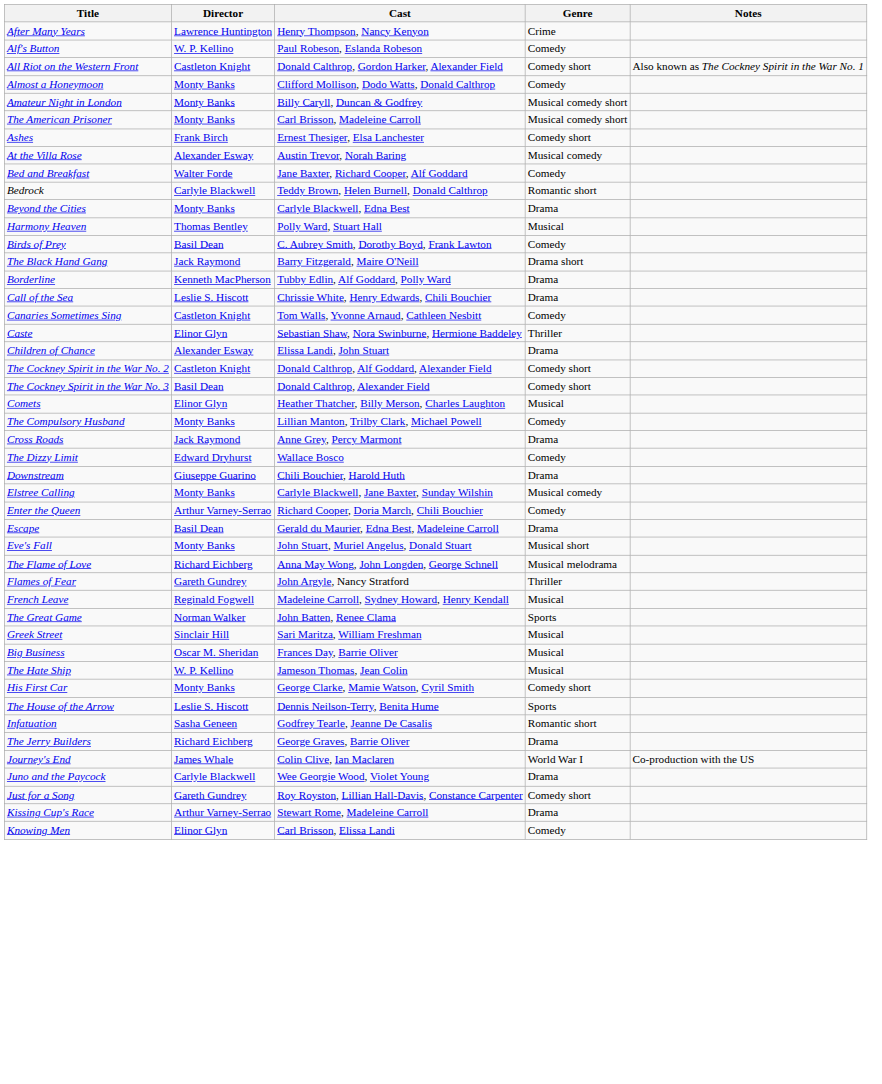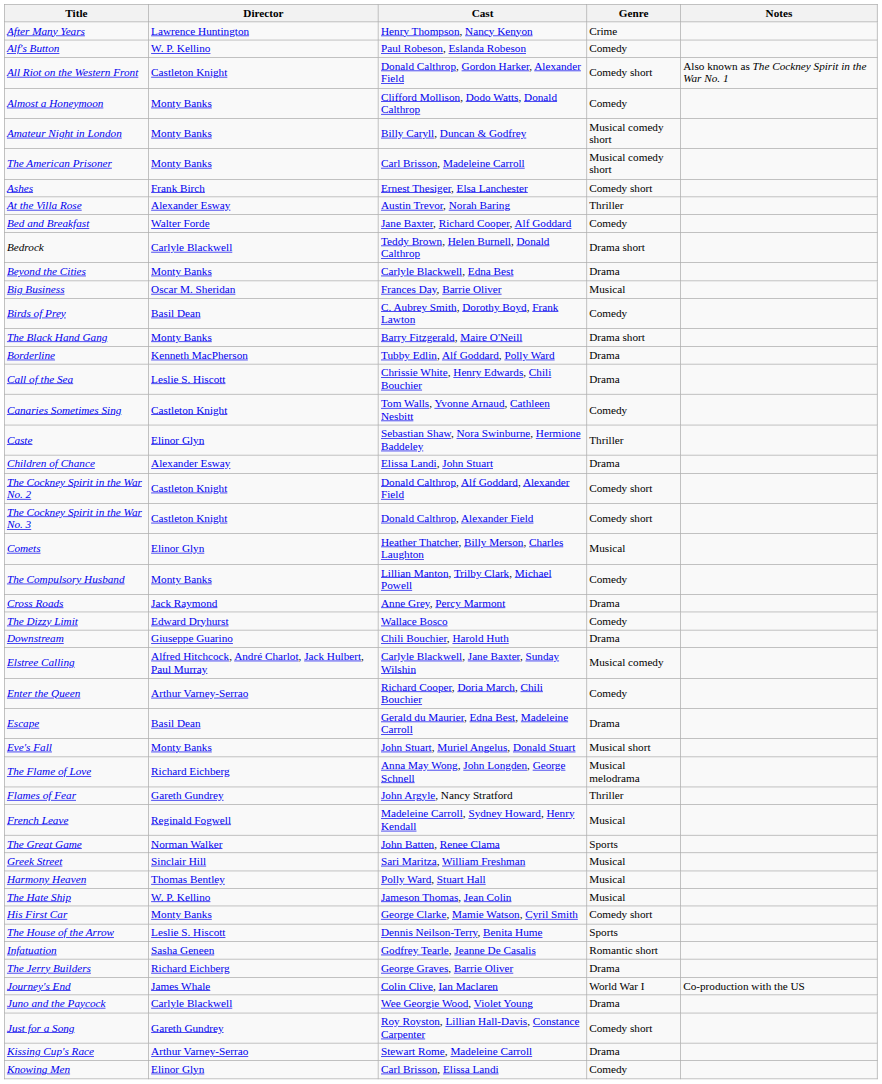At the Villa Rose | Genre: Musical comedy -> Thriller
Bedrock | Genre: Romantic short -> Drama short
rows swapped: Big Business <-> Harmony Heaven
The Black Hand Gang | Director: Jack Raymond -> Monty Banks
The Cockney Spirit in the War No. 3 | Director: Basil Dean -> Castleton Knight
Elstree Calling | Director: Monty Banks -> Alfred Hitchcock, André Charlot, Jack Hulbert, Paul Murray
